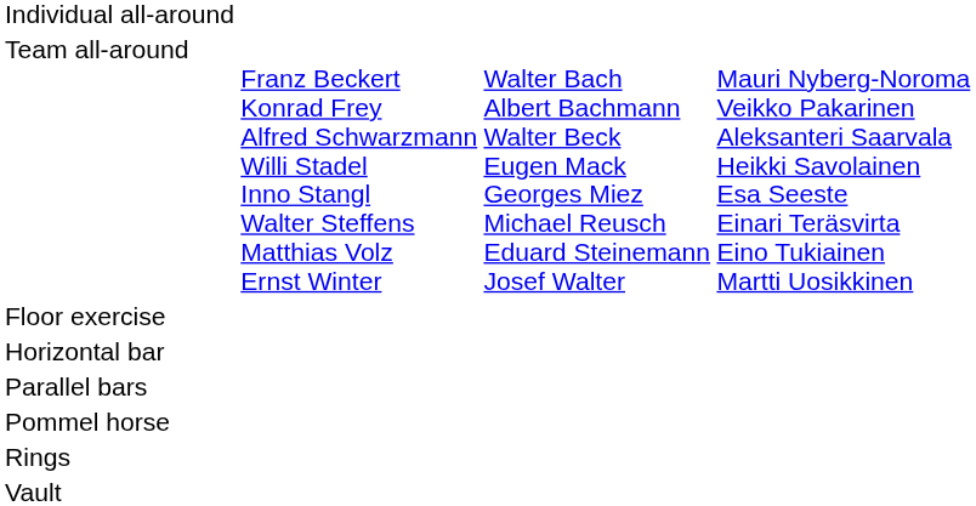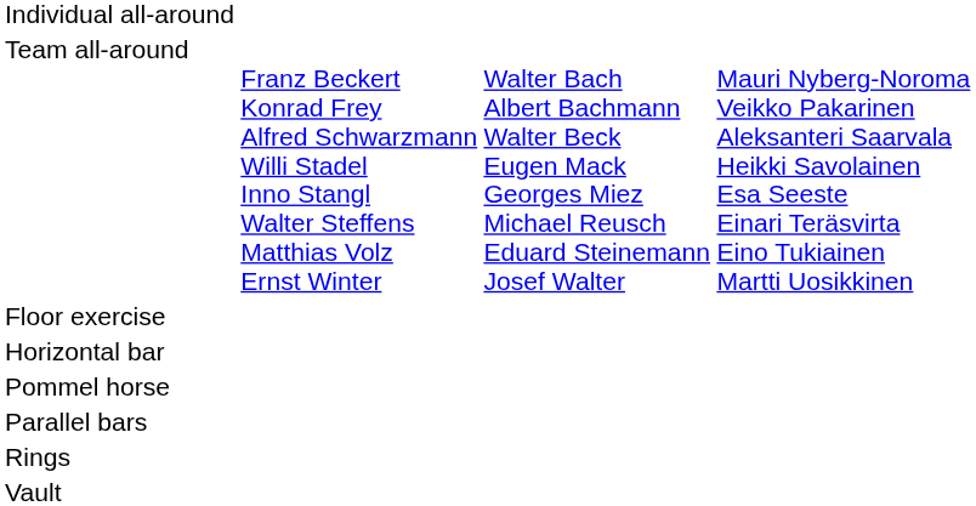rows swapped: Parallel bars <-> Pommel horse
